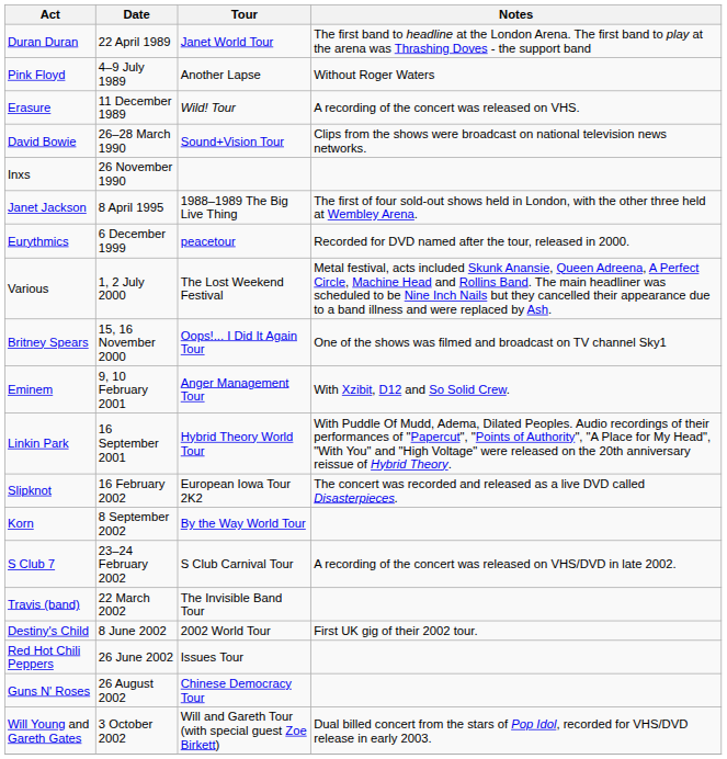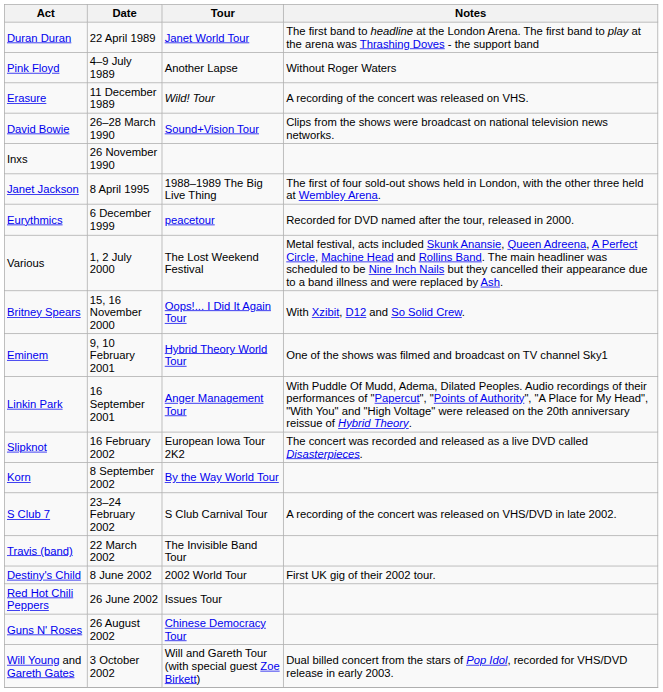Britney Spears | Notes: One of the shows was filmed and broadcast on TV channel Sky1 -> With Xzibit, D12 and So Solid Crew.
Eminem | Tour: Anger Management Tour -> Hybrid Theory World Tour
Eminem | Notes: With Xzibit, D12 and So Solid Crew. -> One of the shows was filmed and broadcast on TV channel Sky1
Linkin Park | Tour: Hybrid Theory World Tour -> Anger Management Tour
